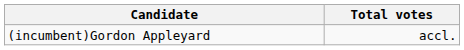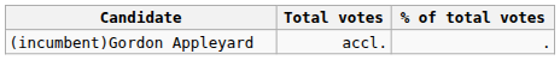+ column: % of total votes | .
